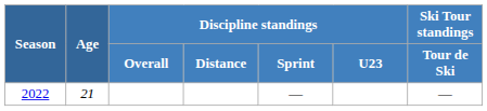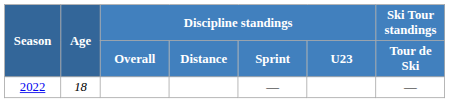2022 | Age: 21 -> 18
